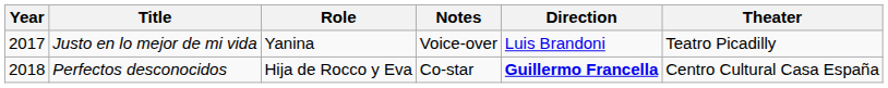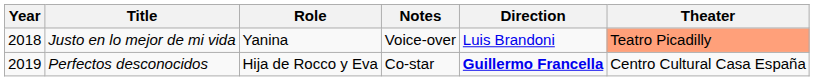Justo en lo mejor de mi vida | Year: 2017 -> 2018
Justo en lo mejor de mi vida | Theater: no background -> lightsalmon background
Perfectos desconocidos | Year: 2018 -> 2019
